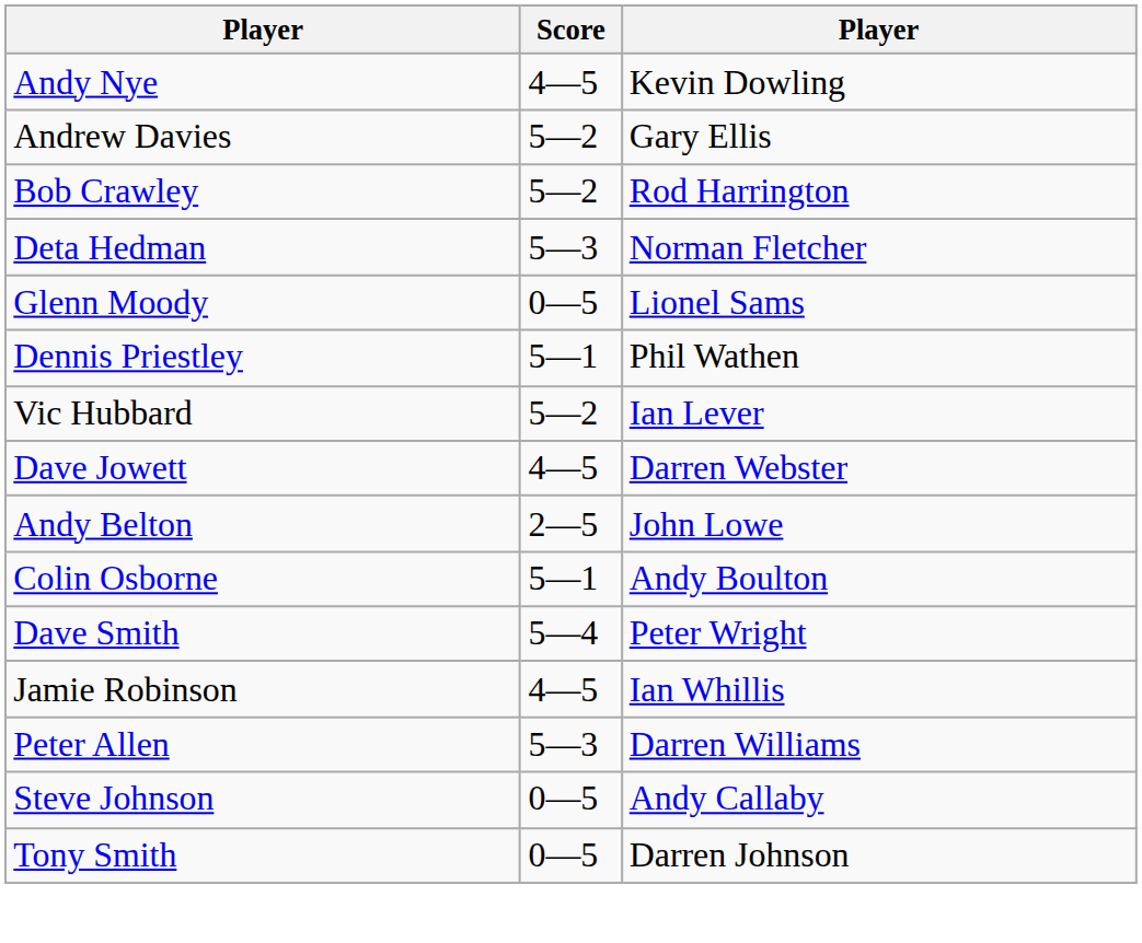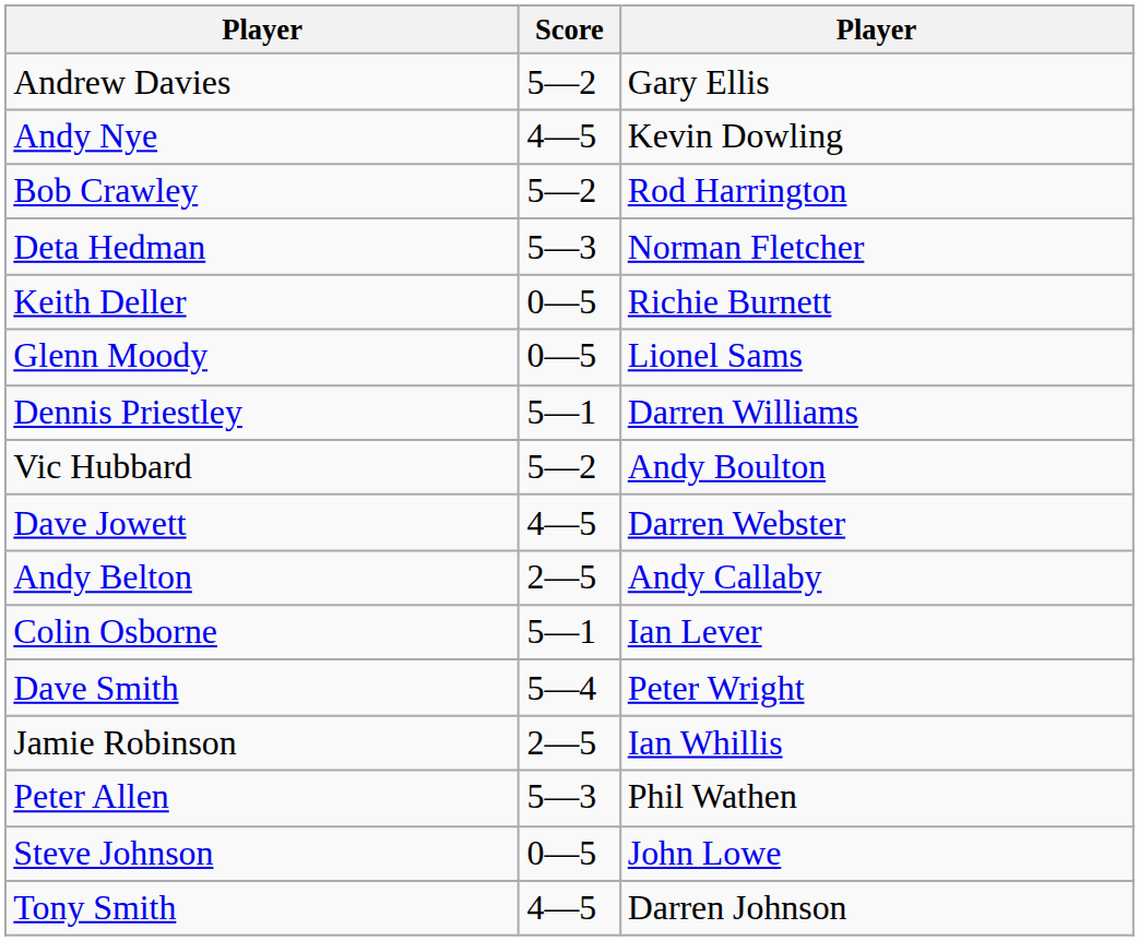rows swapped: Andy Nye <-> Andrew Davies
+ row: Keith Deller | 0—5 | Richie Burnett
Dennis Priestley | column 3: Phil Wathen -> Darren Williams
Vic Hubbard | column 3: Ian Lever -> Andy Boulton
Andy Belton | column 3: John Lowe -> Andy Callaby
Colin Osborne | column 3: Andy Boulton -> Ian Lever
Jamie Robinson | Score: 4—5 -> 2—5
Peter Allen | column 3: Darren Williams -> Phil Wathen
Steve Johnson | column 3: Andy Callaby -> John Lowe
Tony Smith | Score: 0—5 -> 4—5
